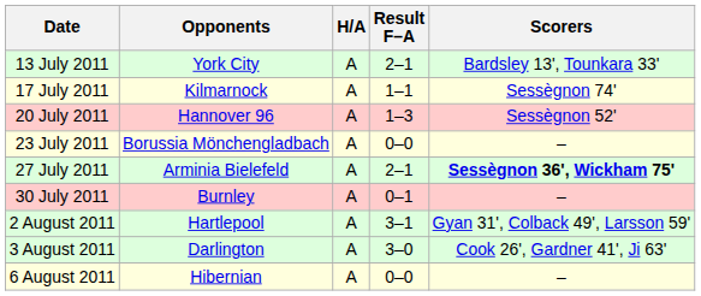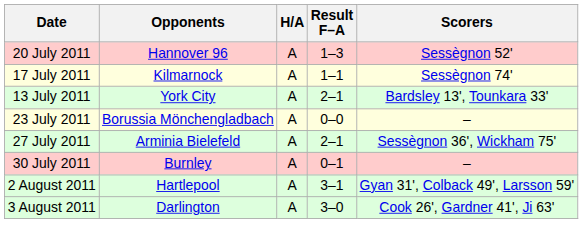rows swapped: 13 July 2011 <-> 20 July 2011
27 July 2011 | Scorers: bold -> normal
- row: 6 August 2011 | Hibernian | A | 0–0 | –
